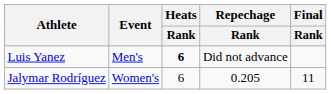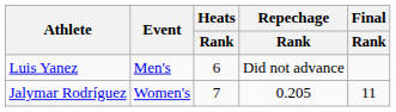Luis Yanez | Heats / Rank: bold -> normal
Jalymar Rodríguez | Heats / Rank: 6 -> 7
